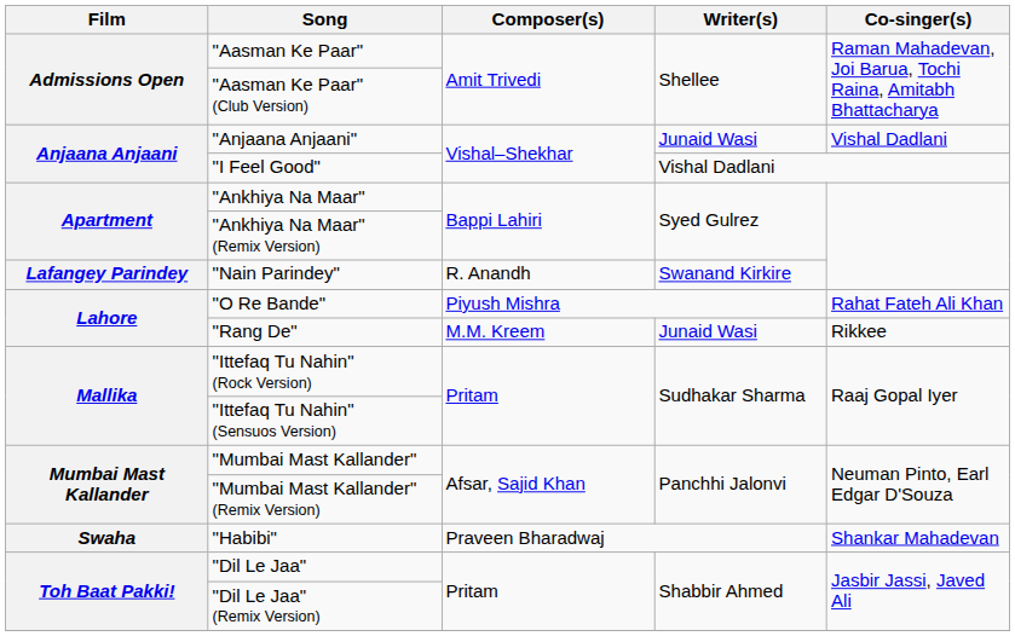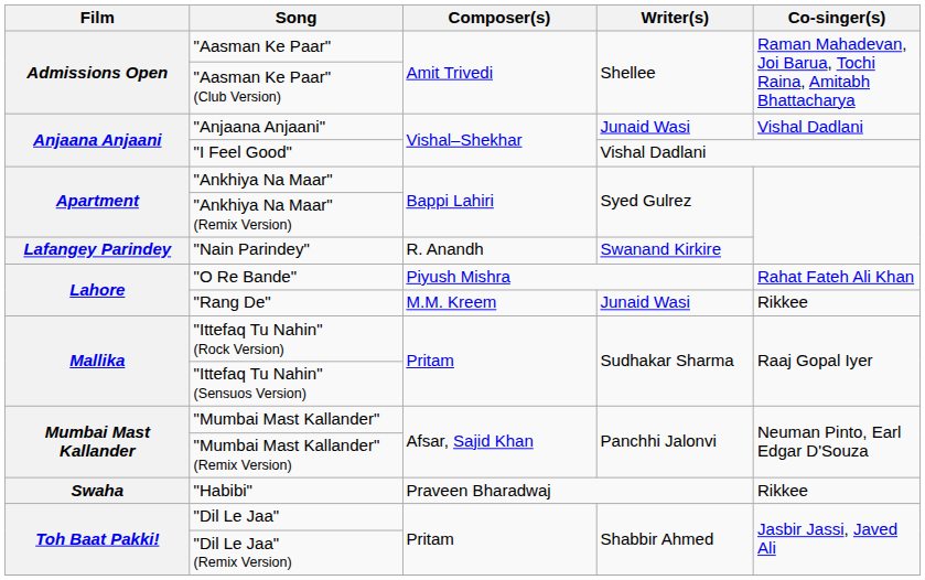"Habibi" | Co-singer(s): Shankar Mahadevan -> Rikkee
